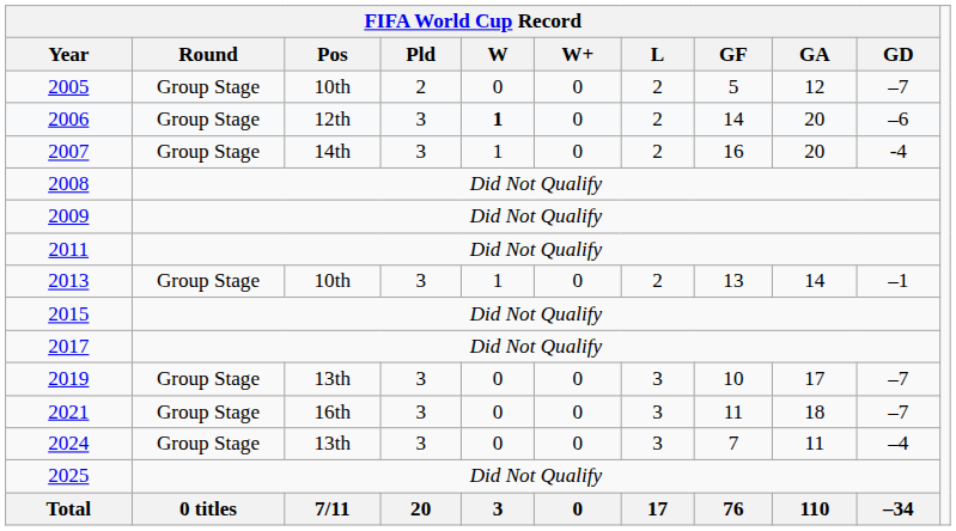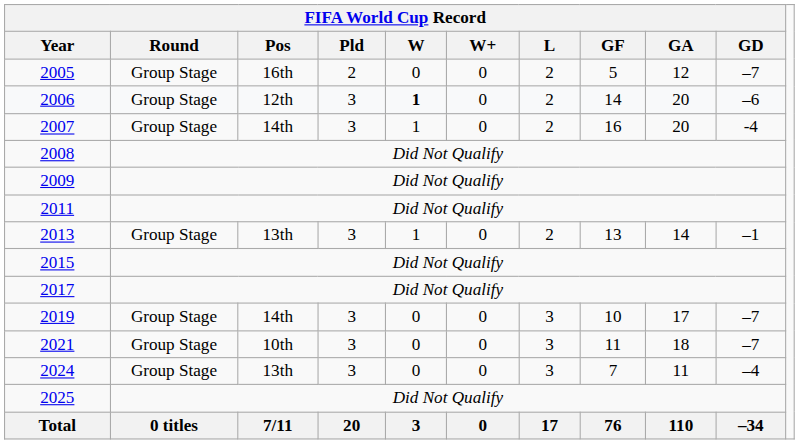2005 | FIFA World Cup Record / Pos: 10th -> 16th
2013 | FIFA World Cup Record / Pos: 10th -> 13th
2019 | FIFA World Cup Record / Pos: 13th -> 14th
2021 | FIFA World Cup Record / Pos: 16th -> 10th
